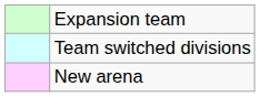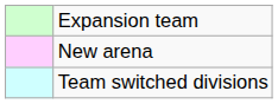rows swapped: Team switched divisions <-> New arena
